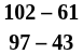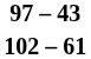rows swapped: 102 – 61 <-> 97 – 43
